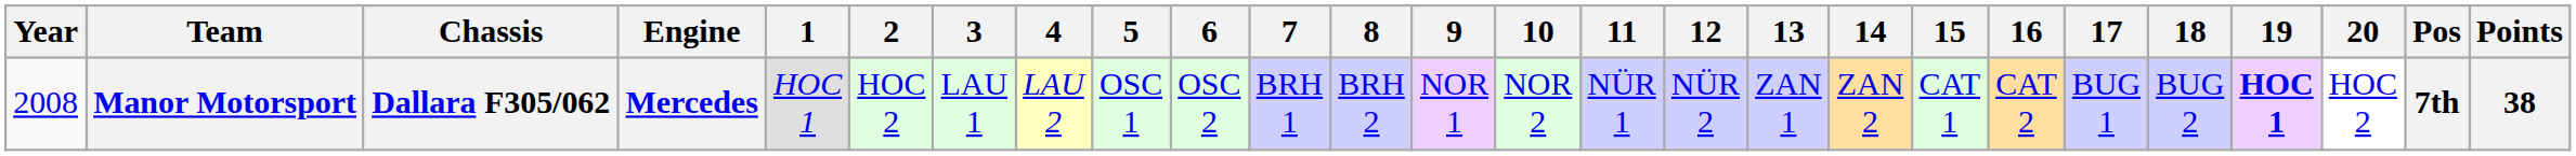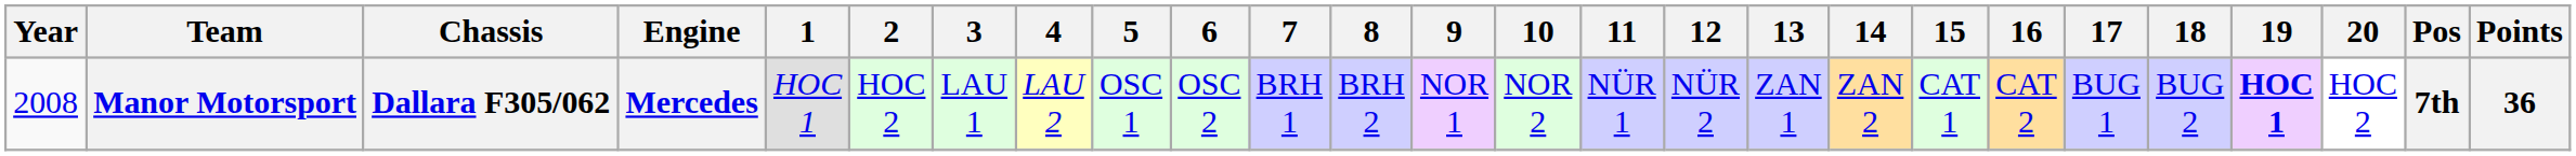Manor Motorsport | Points: 38 -> 36
